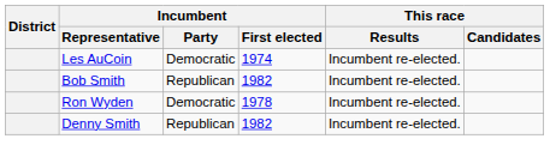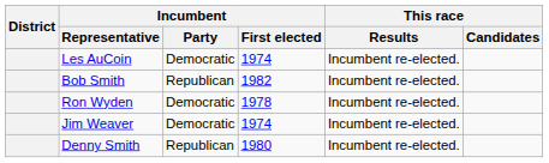+ row: Jim Weaver | Democratic | 1974 | Incumbent re-elected.
Denny Smith | Incumbent / First elected: 1982 -> 1980
